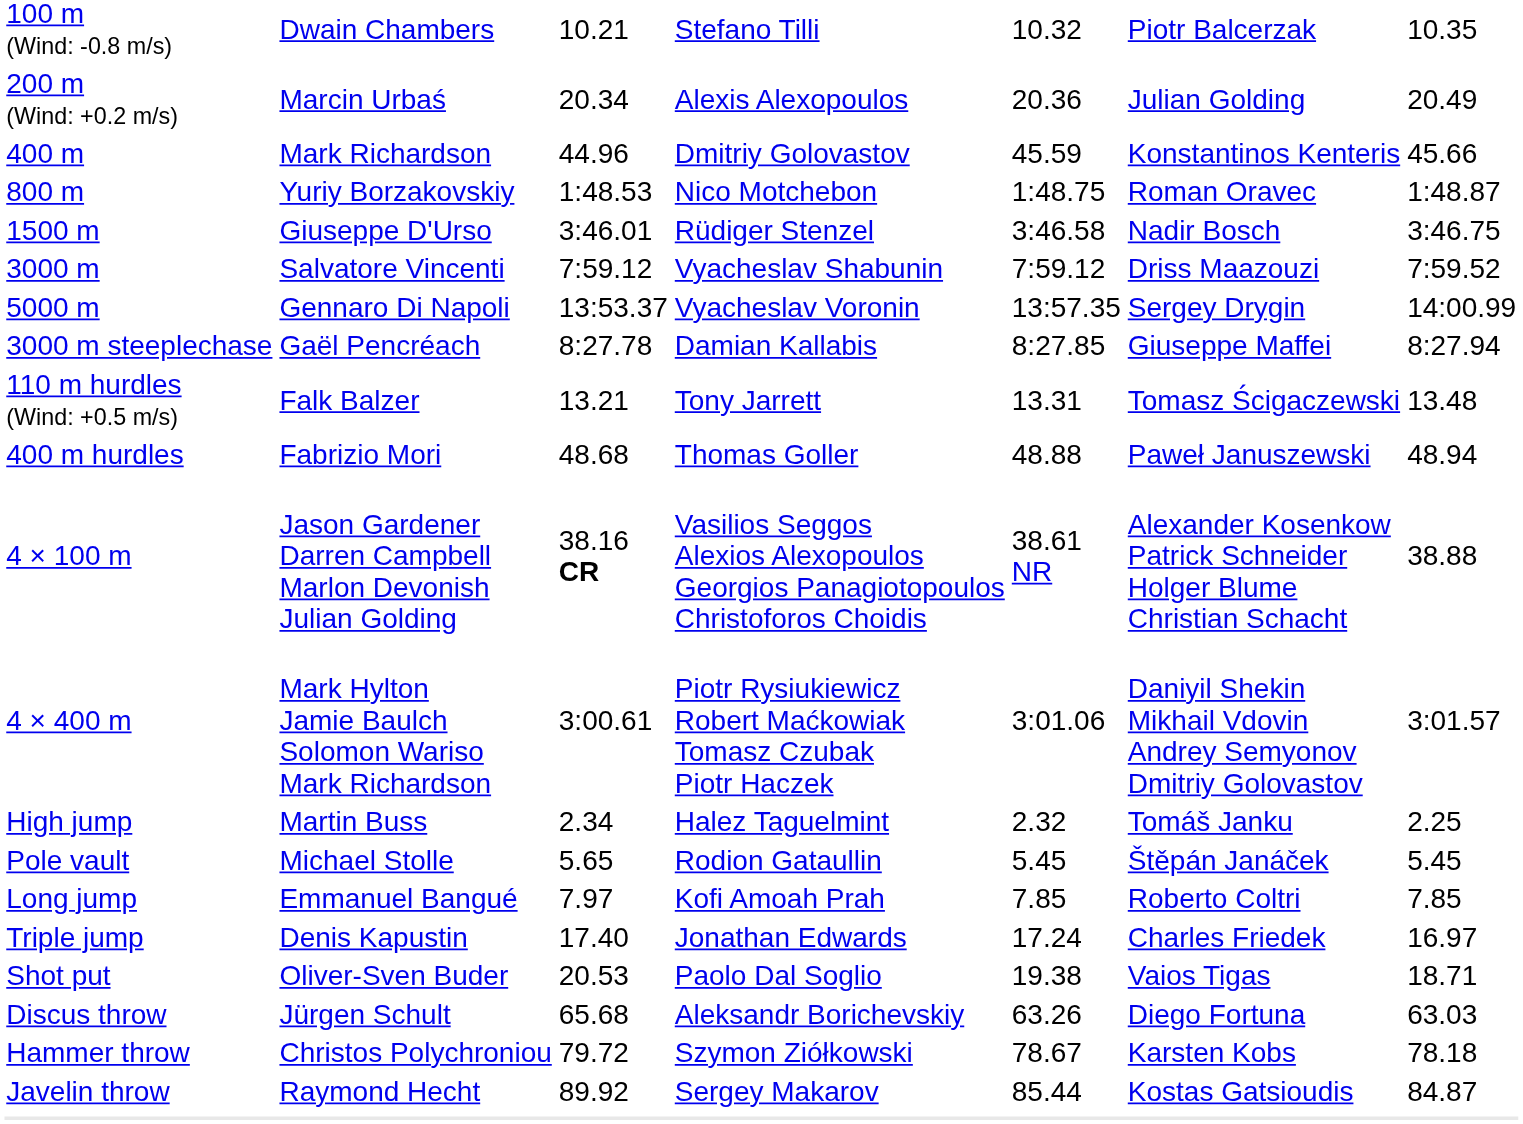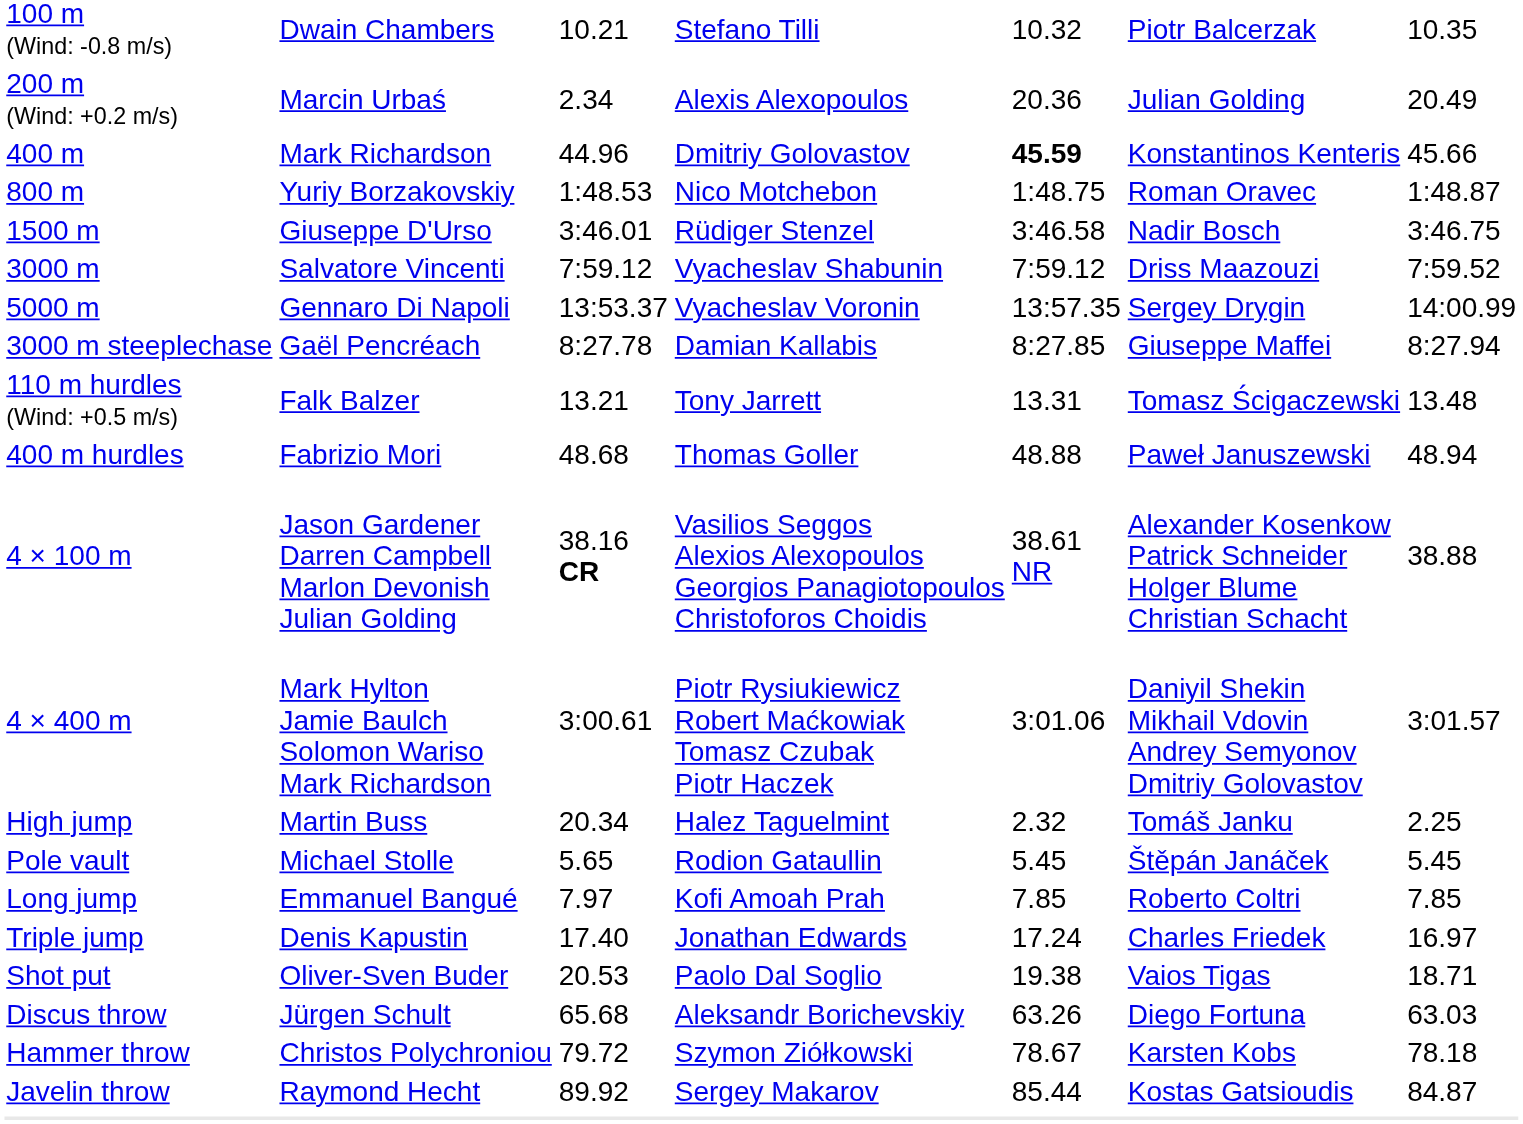200 m (Wind: +0.2 m/s) | column 3: 20.34 -> 2.34
400 m | column 5: normal -> bold
High jump | column 3: 2.34 -> 20.34
